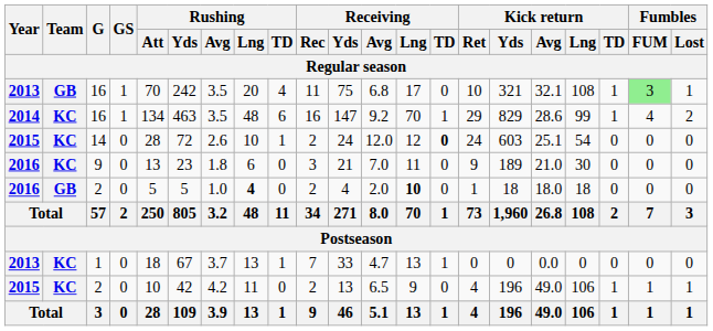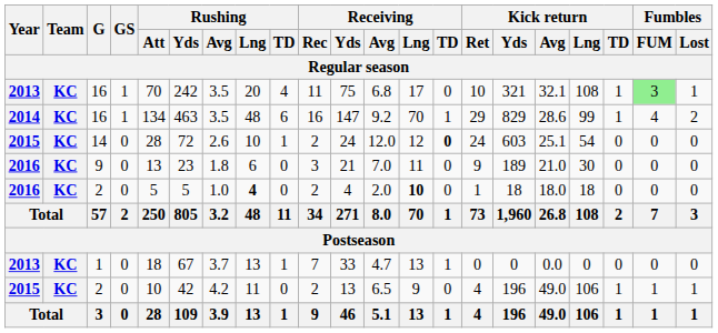2013 / 16 | Team: GB -> KC
2016 / 2 | Team: GB -> KC
